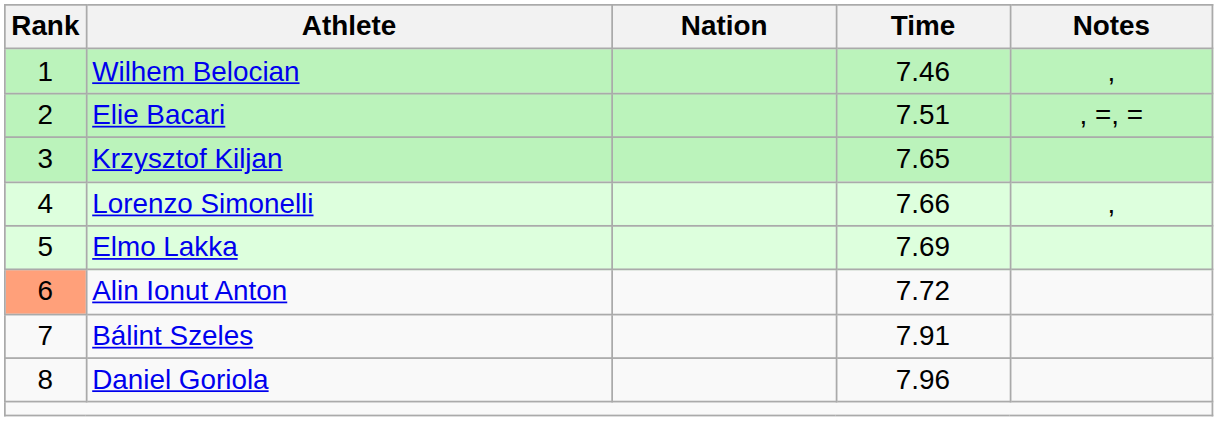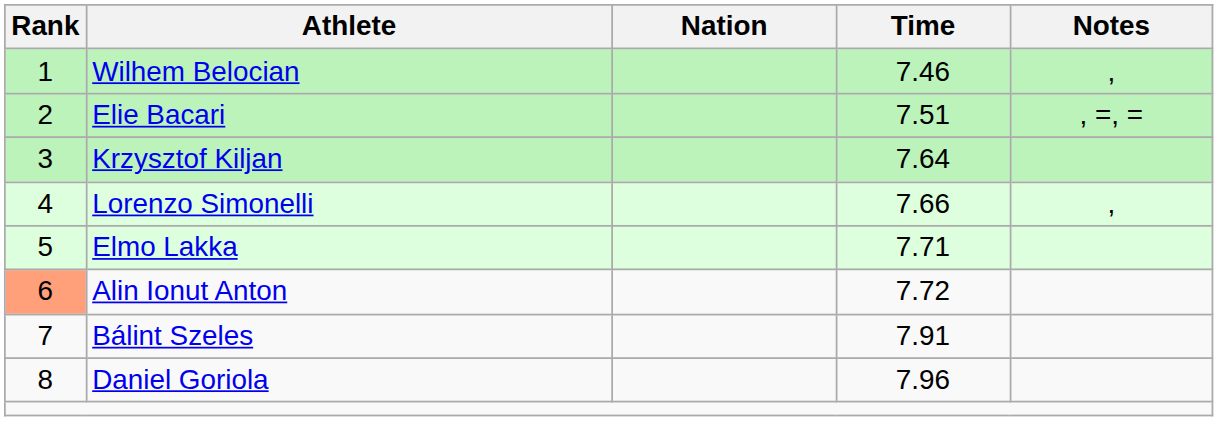Krzysztof Kiljan | Time: 7.65 -> 7.64
Elmo Lakka | Time: 7.69 -> 7.71
